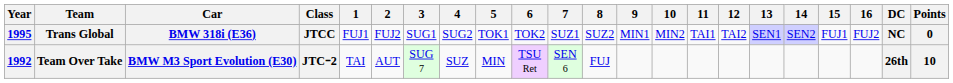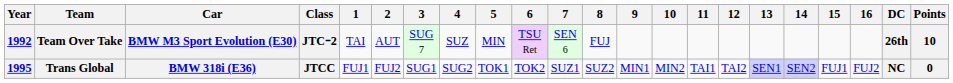rows swapped: Team Over Take <-> Trans Global
